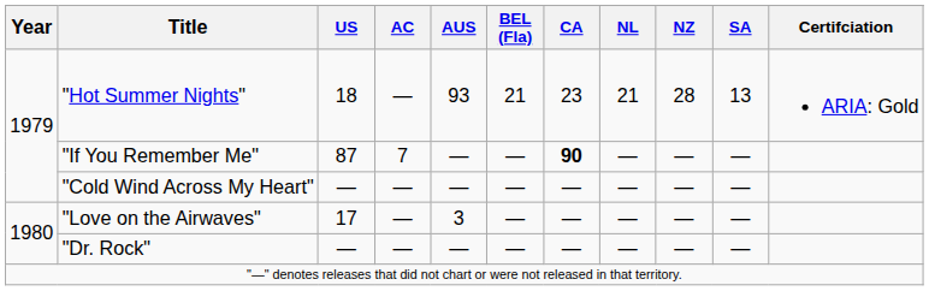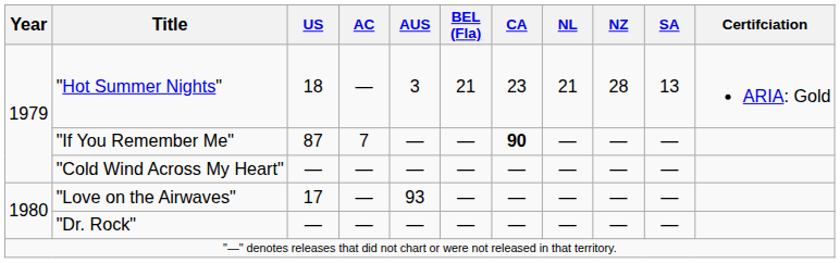"Hot Summer Nights" | AUS: 93 -> 3
"Love on the Airwaves" | AUS: 3 -> 93
